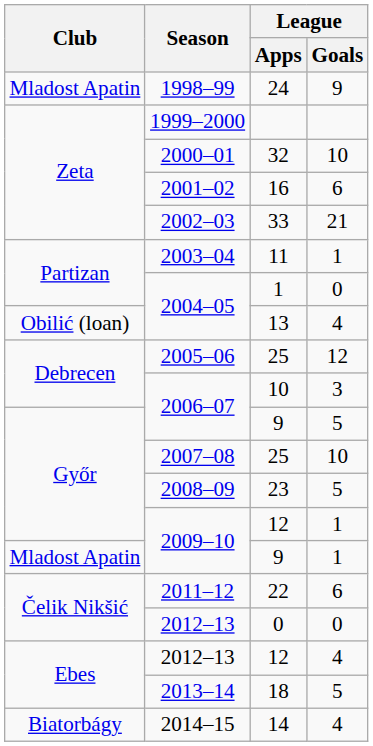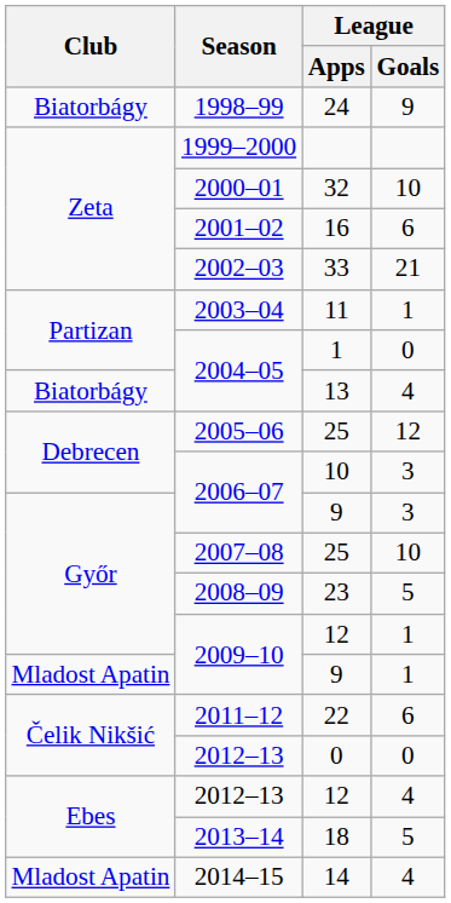24 | Club: Mladost Apatin -> Biatorbágy
13 | Club: Obilić (loan) -> Biatorbágy
2006–07 / 9 | League / Goals: 5 -> 3
14 | Club: Biatorbágy -> Mladost Apatin
